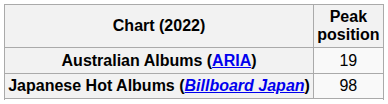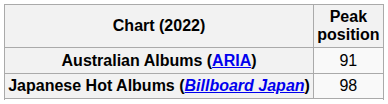Australian Albums (ARIA) | Peak position: 19 -> 91
